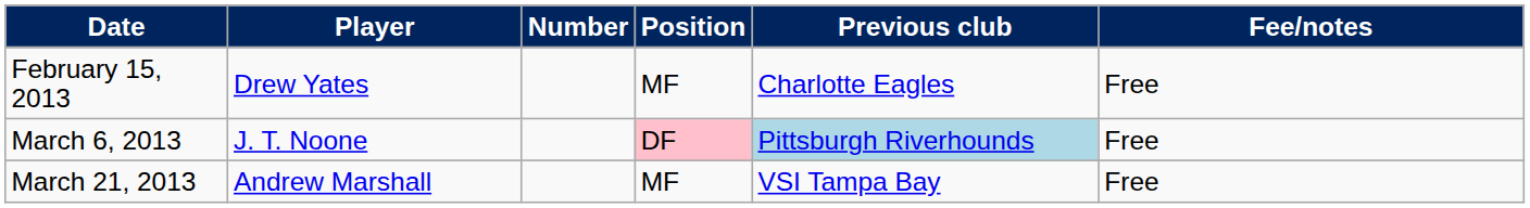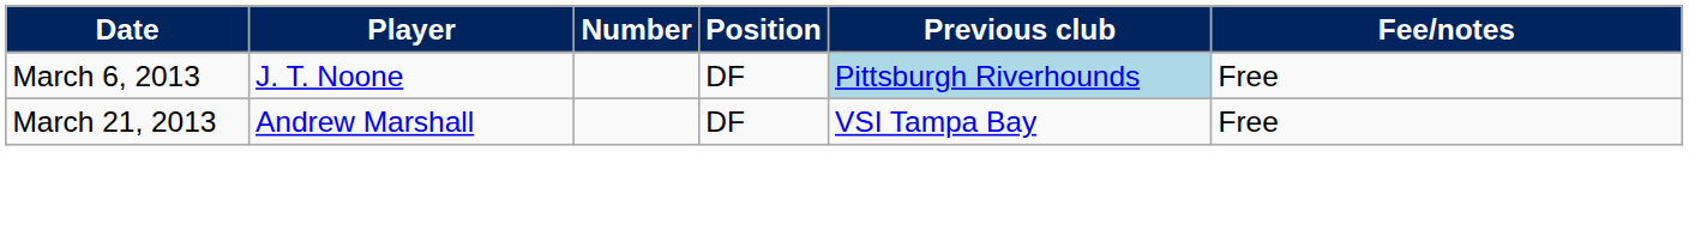- row: February 15, 2013 | Drew Yates | MF | Charlotte Eagles | Free
March 6, 2013 | Position: pink background -> no background
March 21, 2013 | Position: MF -> DF
